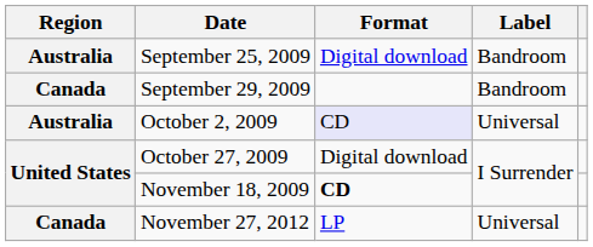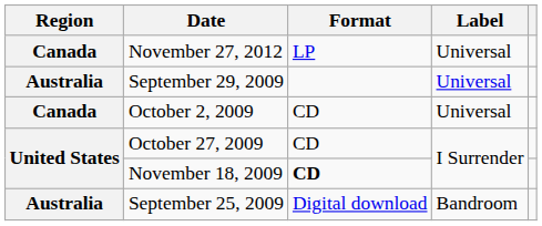rows swapped: September 25, 2009 <-> November 27, 2012
September 29, 2009 | Region: Canada -> Australia
September 29, 2009 | Label: Bandroom -> Universal
October 2, 2009 | Region: Australia -> Canada
October 2, 2009 | Format: lavender background -> no background
October 27, 2009 | Format: Digital download -> CD
